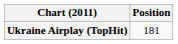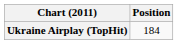Ukraine Airplay (TopHit) | Position: 181 -> 184
